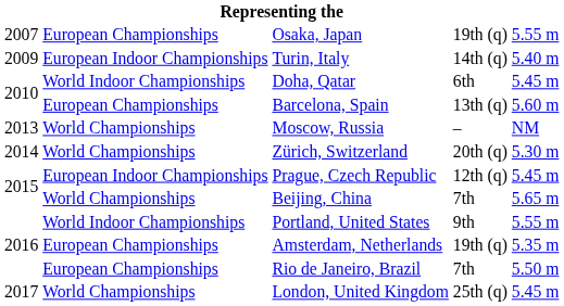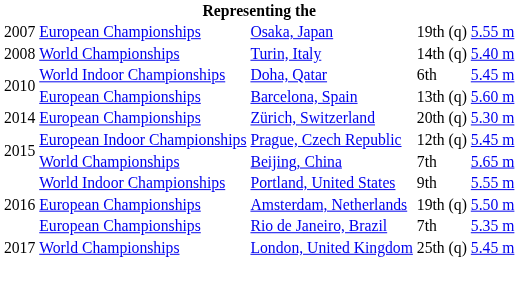Turin, Italy | column 1: 2009 -> 2008
Turin, Italy | column 2: European Indoor Championships -> World Championships
- row: 2013 | World Championships | Moscow, Russia | – | NM
Zürich, Switzerland | column 2: World Championships -> European Championships
Amsterdam, Netherlands | column 5: 5.35 m -> 5.50 m
Rio de Janeiro, Brazil | column 5: 5.50 m -> 5.35 m
